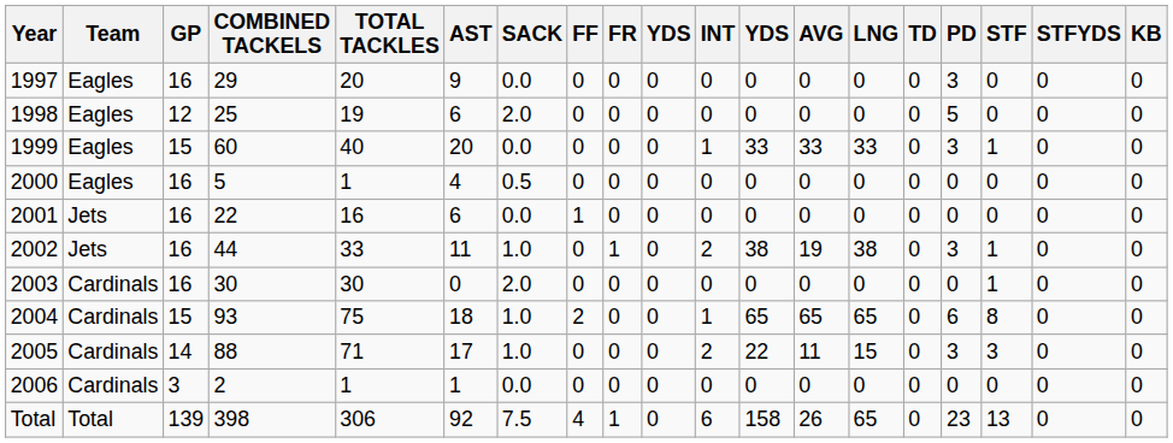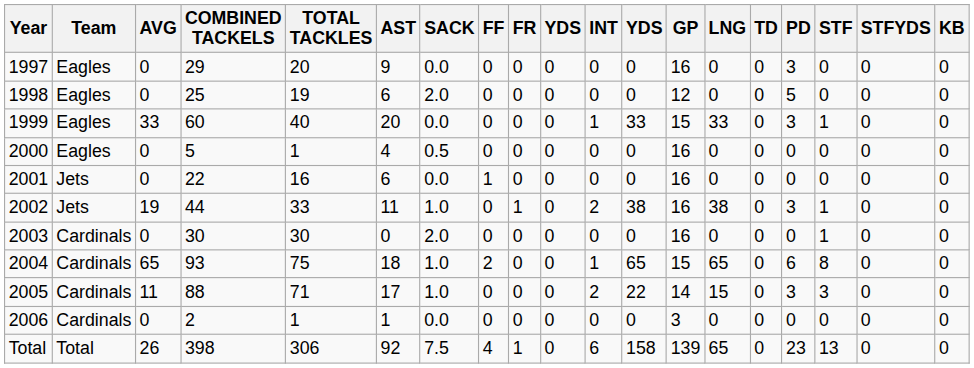columns swapped: GP <-> AVG
